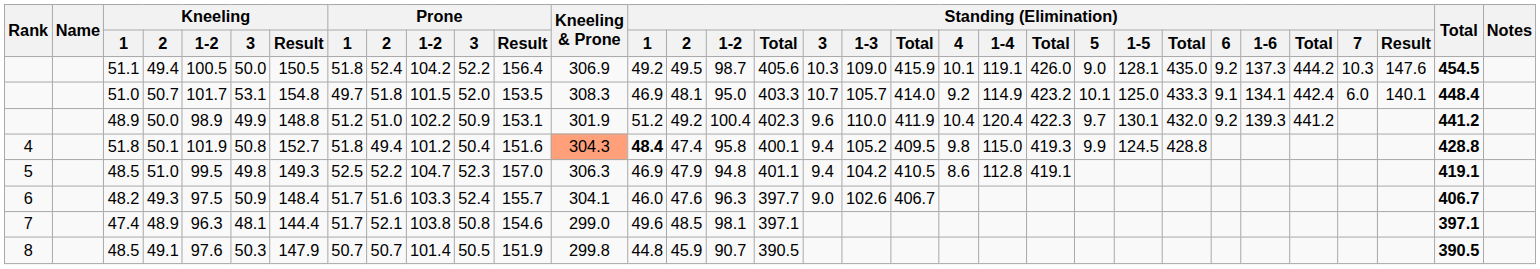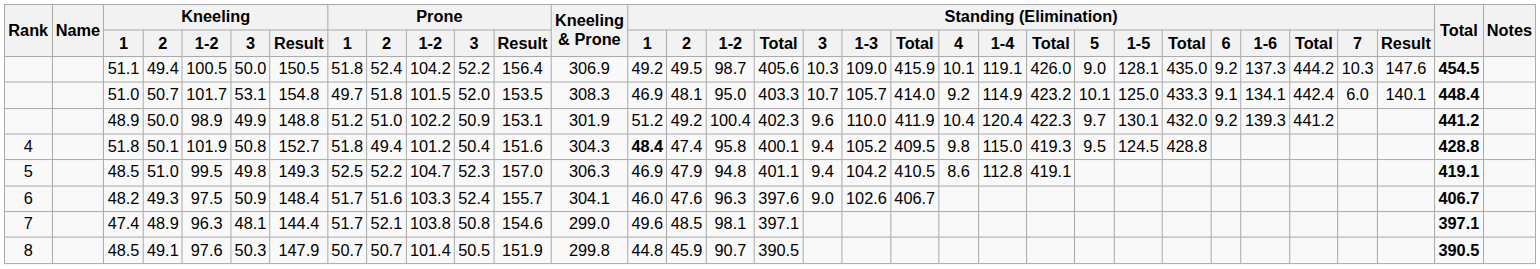50.1 | Kneeling & Prone: lightsalmon background -> no background
50.1 | Standing (Elimination) / 5: 9.9 -> 9.5
49.3 | column 17: 397.7 -> 397.6
